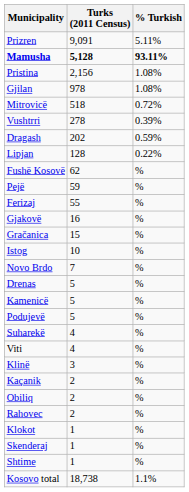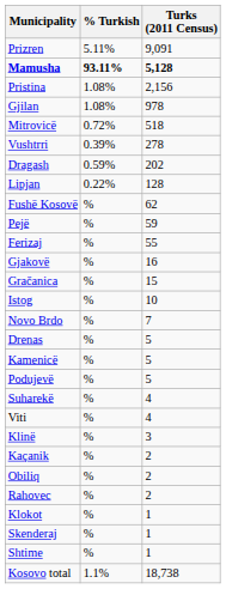columns swapped: Turks (2011 Census) <-> % Turkish
